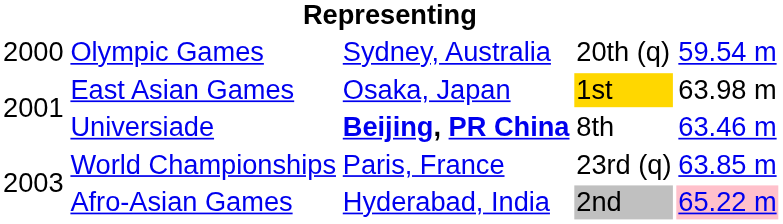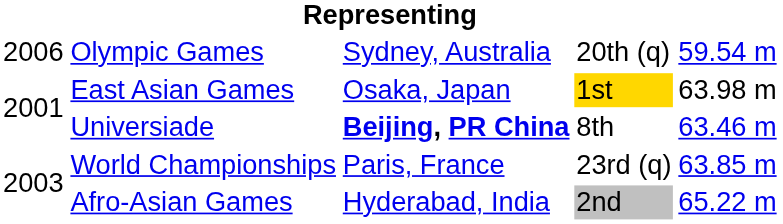Olympic Games | column 1: 2000 -> 2006
Afro-Asian Games | column 5: pink background -> no background
